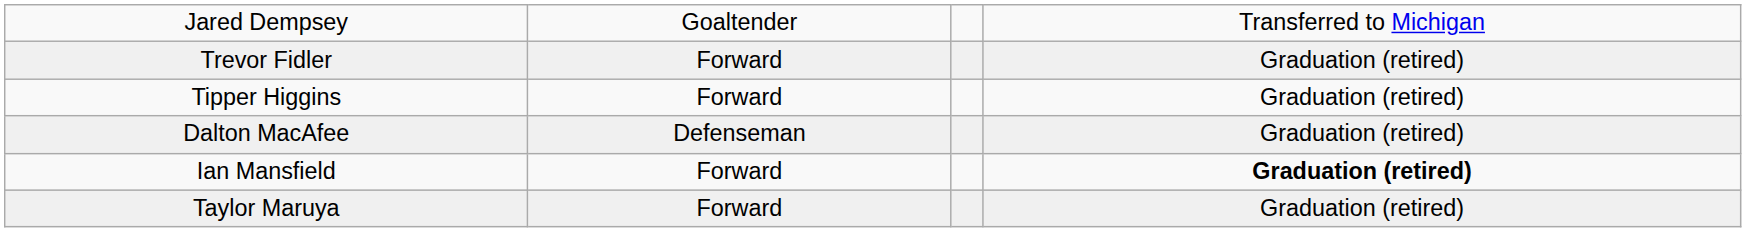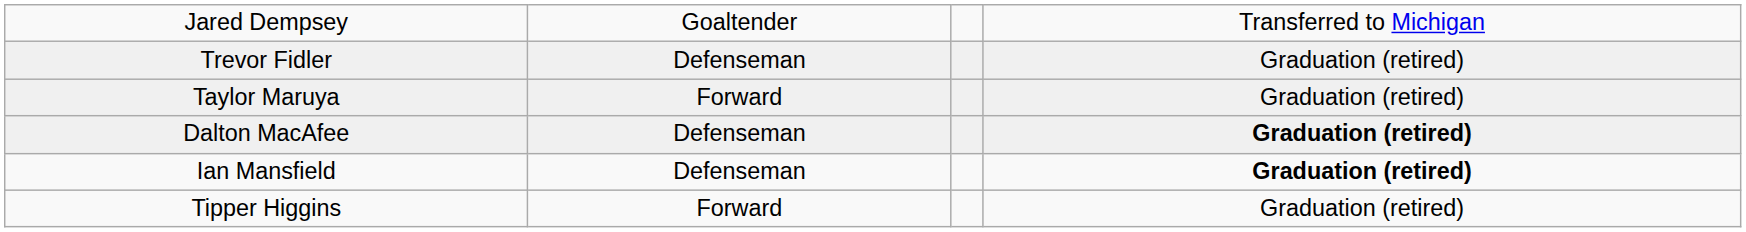Trevor Fidler | column 2: Forward -> Defenseman
rows swapped: Tipper Higgins <-> Taylor Maruya
Dalton MacAfee | column 4: normal -> bold
Ian Mansfield | column 2: Forward -> Defenseman
